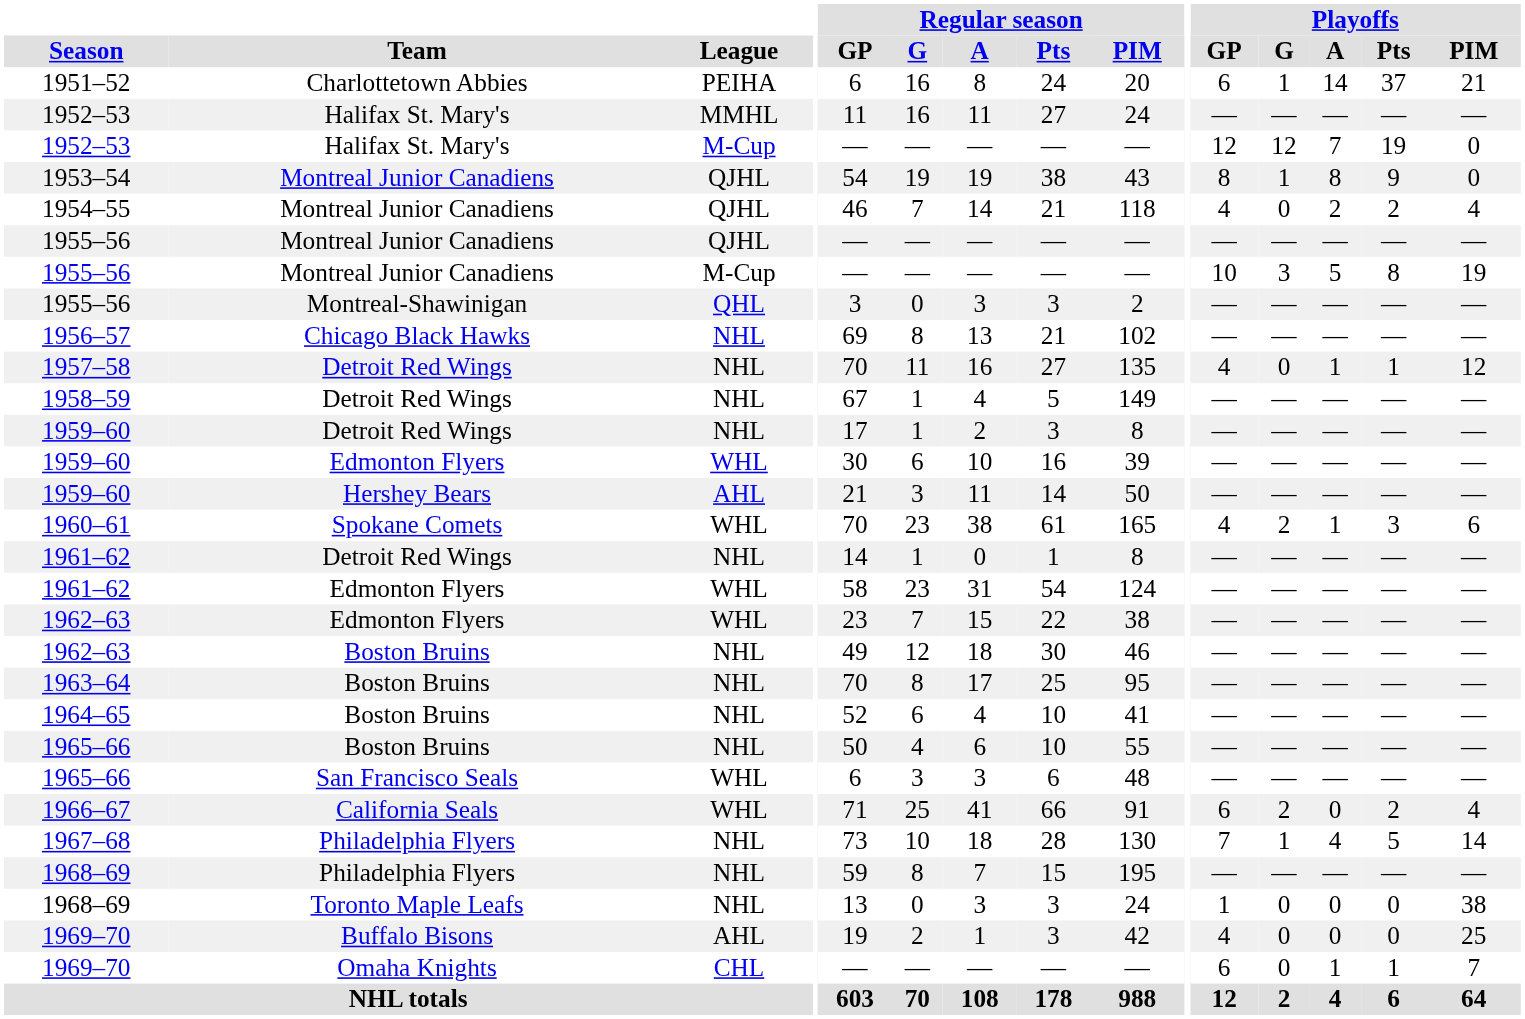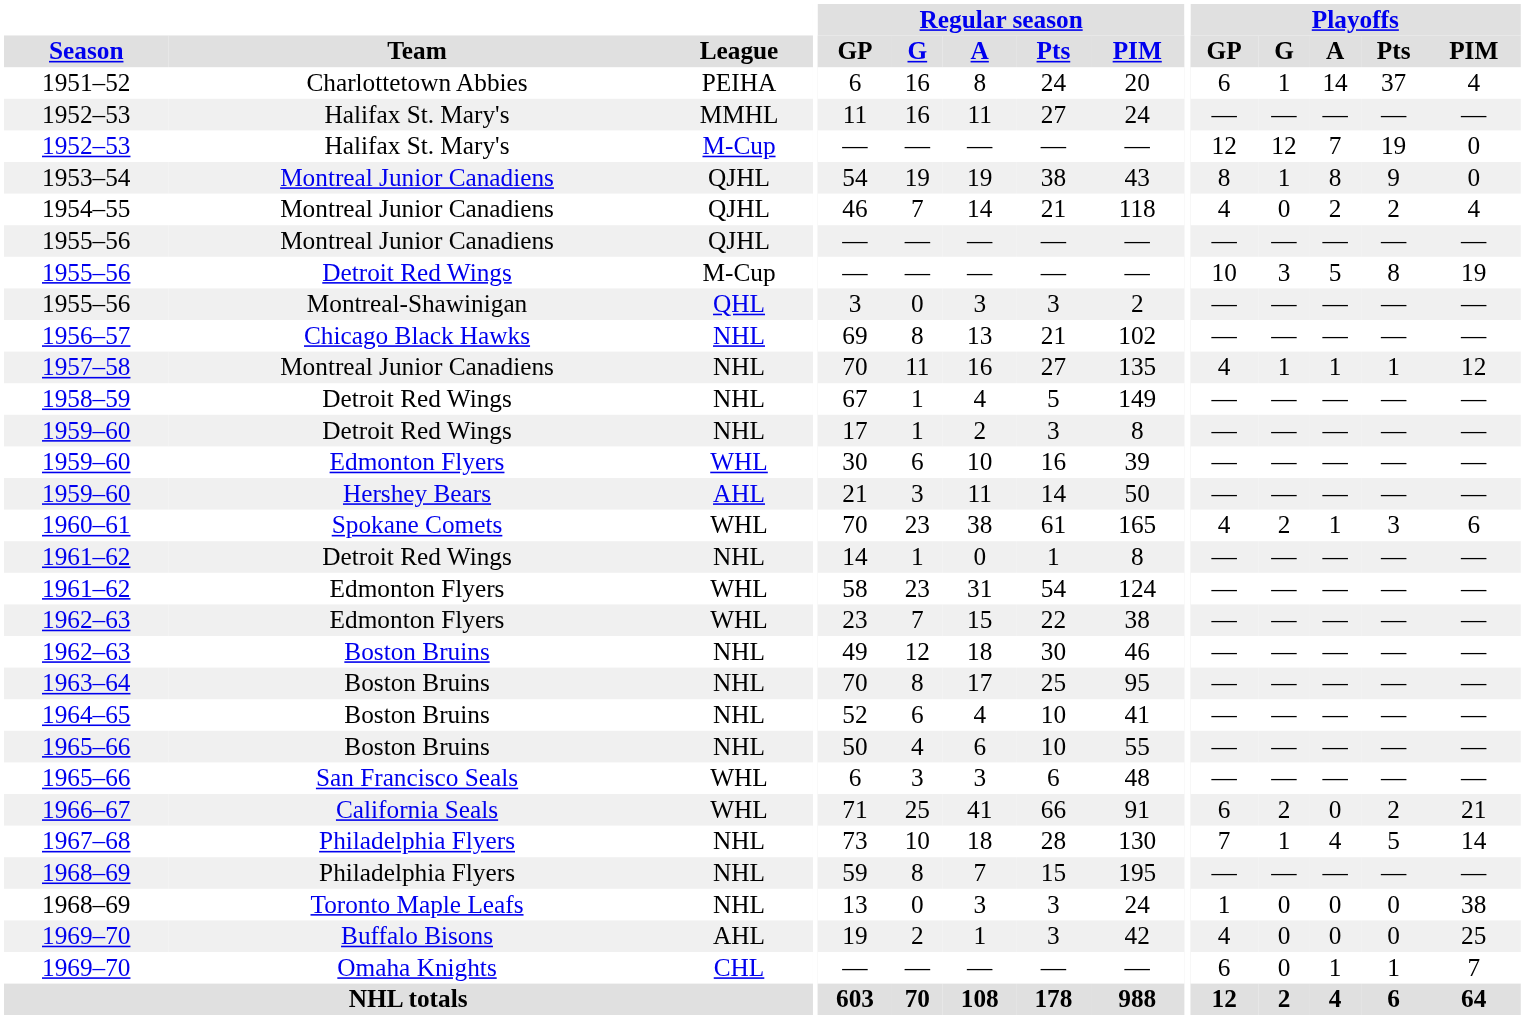1951–52 | Playoffs / PIM: 21 -> 4
1955–56 / M-Cup | Team: Montreal Junior Canadiens -> Detroit Red Wings
1957–58 | Team: Detroit Red Wings -> Montreal Junior Canadiens
1957–58 | Playoffs / G: 0 -> 1
1966–67 | Playoffs / PIM: 4 -> 21
